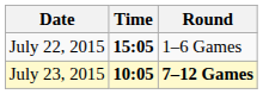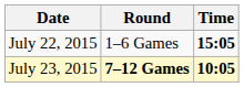columns swapped: Time <-> Round
